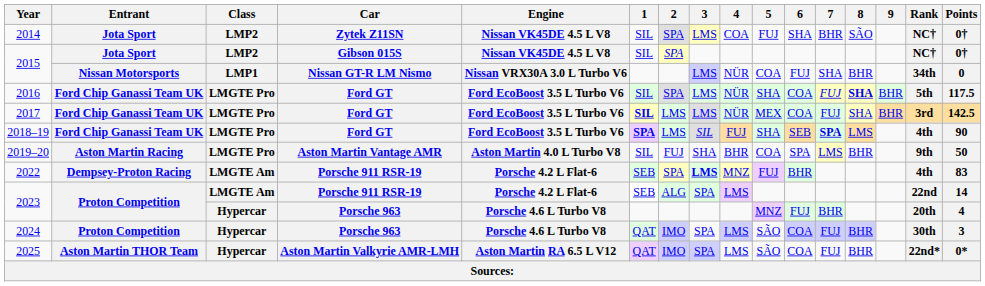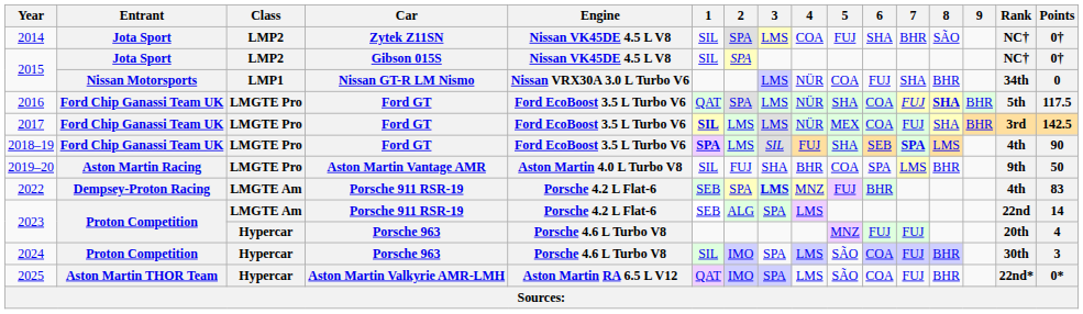2016 | 1: SIL -> QAT
2023 / Porsche 963 | 7: BHR -> FUJ
2024 | 1: QAT -> SIL
